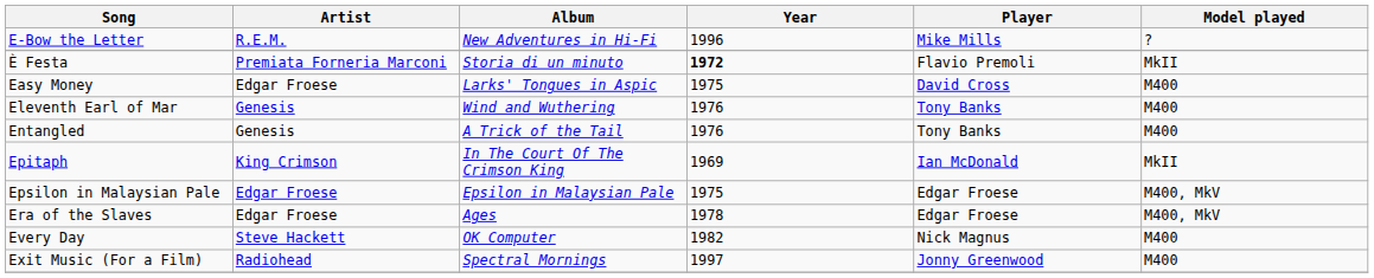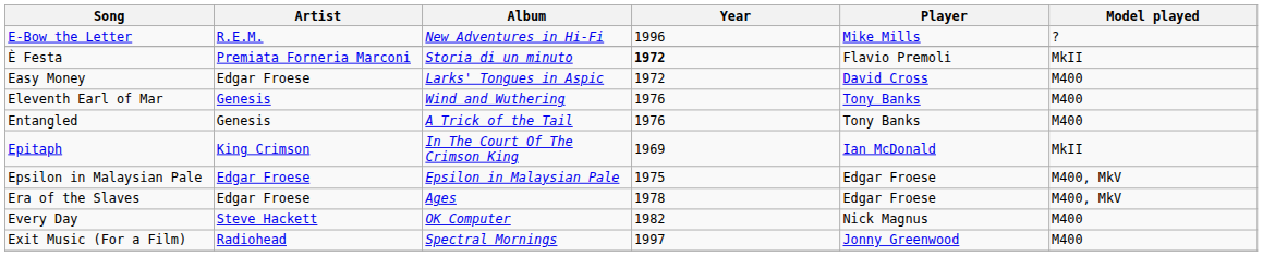Easy Money | Year: 1975 -> 1972
